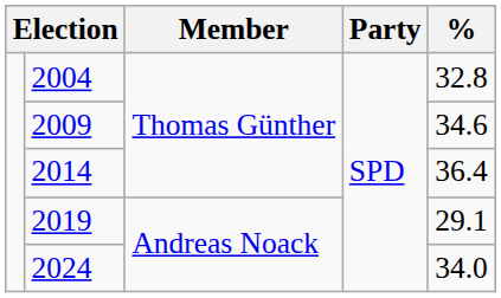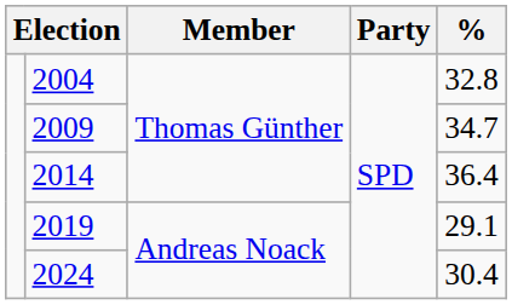2009 | %: 34.6 -> 34.7
2024 | %: 34.0 -> 30.4
